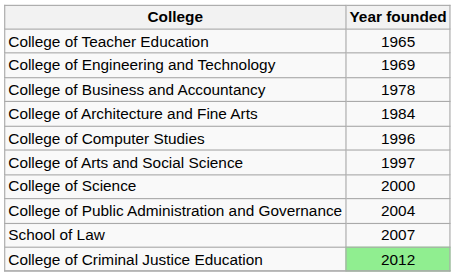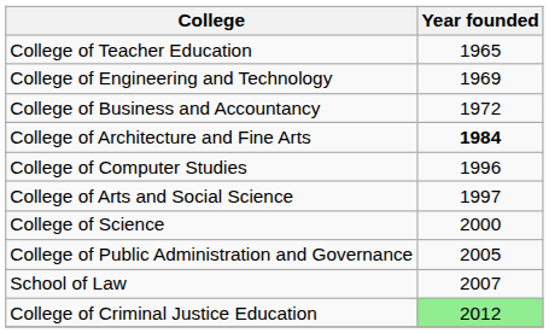College of Business and Accountancy | Year founded: 1978 -> 1972
College of Architecture and Fine Arts | Year founded: normal -> bold
College of Public Administration and Governance | Year founded: 2004 -> 2005
